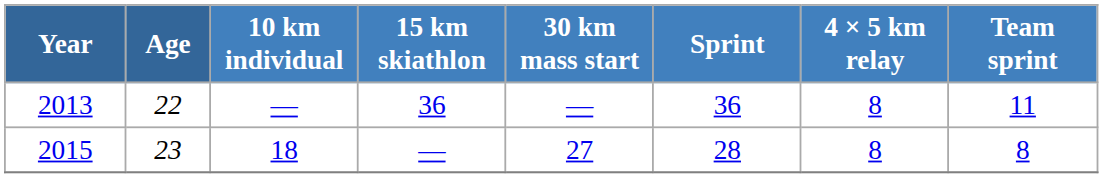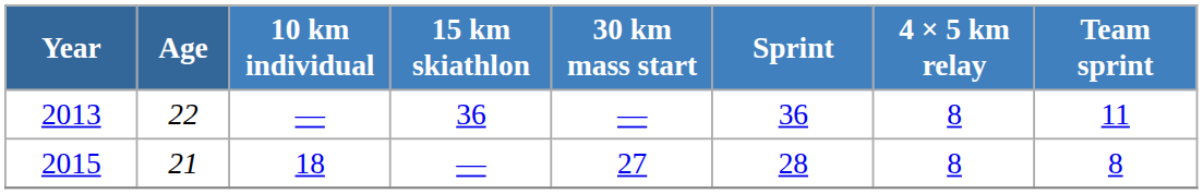2015 | Age: 23 -> 21
